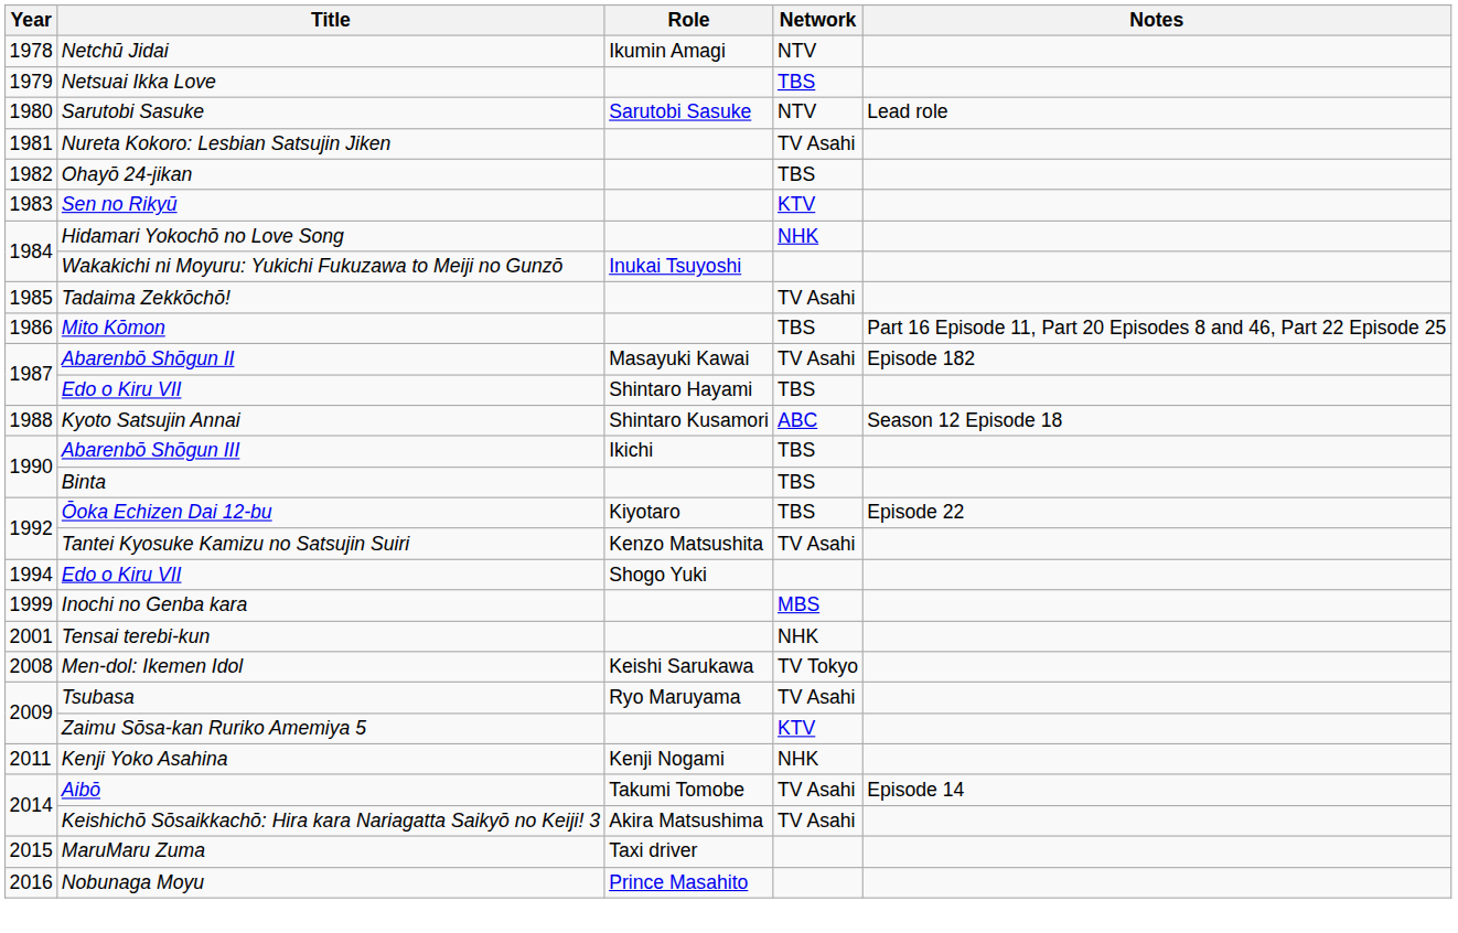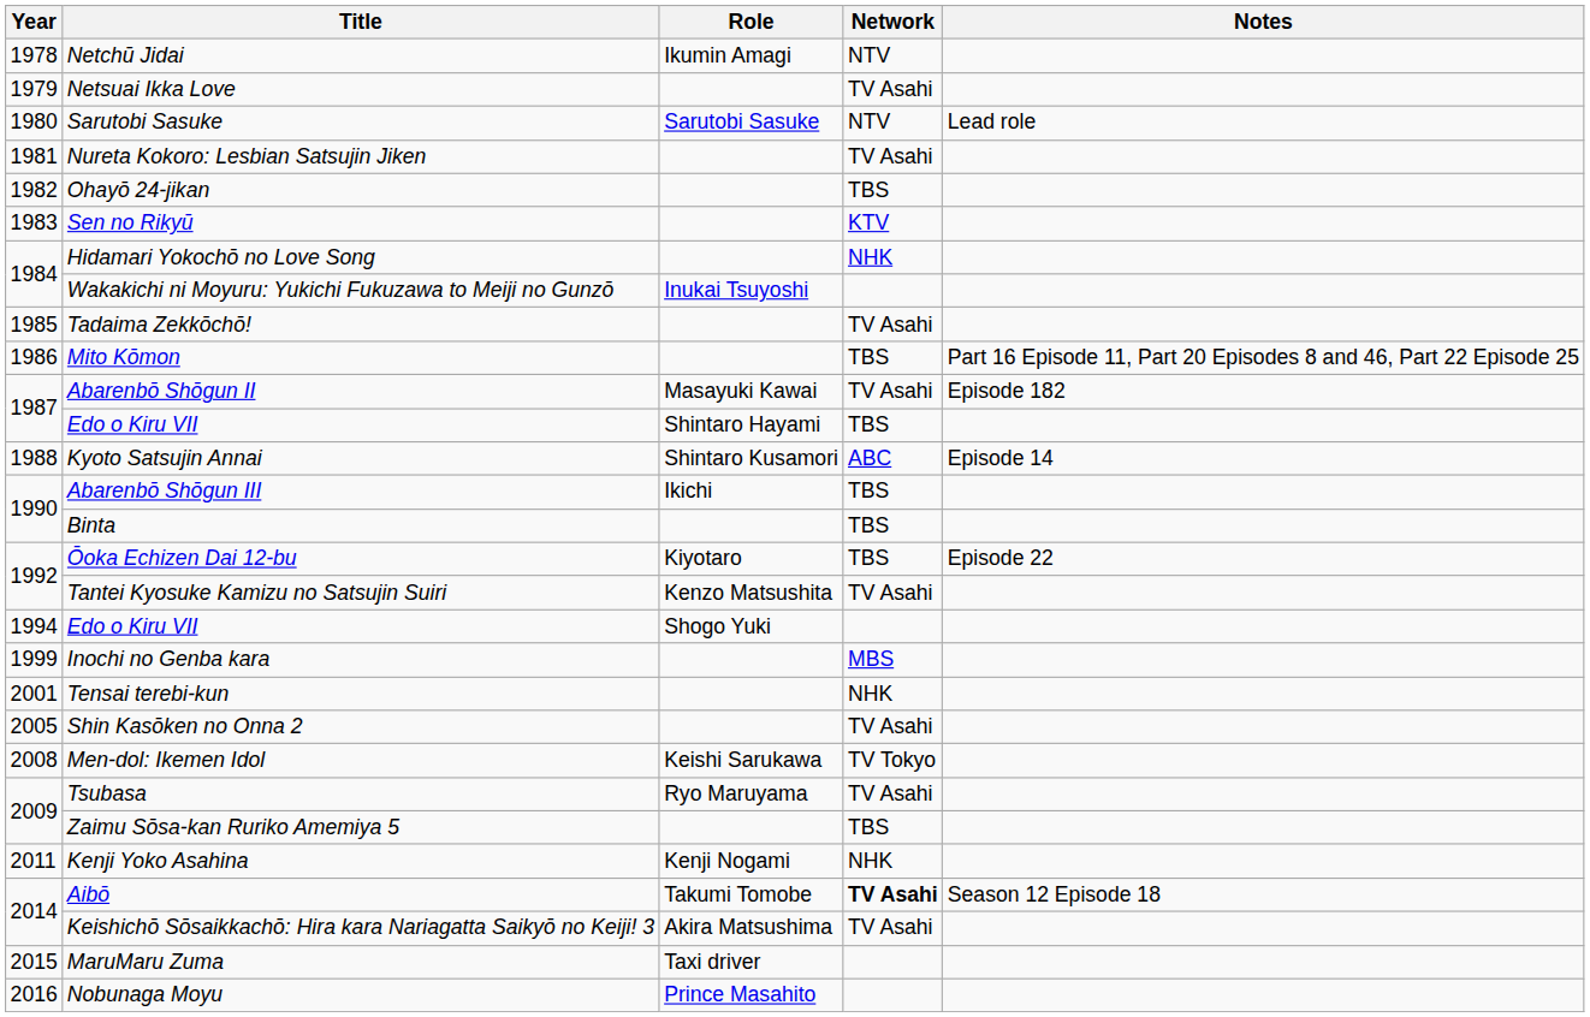Netsuai Ikka Love | Network: TBS -> TV Asahi
Kyoto Satsujin Annai | Notes: Season 12 Episode 18 -> Episode 14
+ row: 2005 | Shin Kasōken no Onna 2 | TV Asahi
Zaimu Sōsa-kan Ruriko Amemiya 5 | Network: KTV -> TBS
Aibō | Network: normal -> bold
Aibō | Notes: Episode 14 -> Season 12 Episode 18
